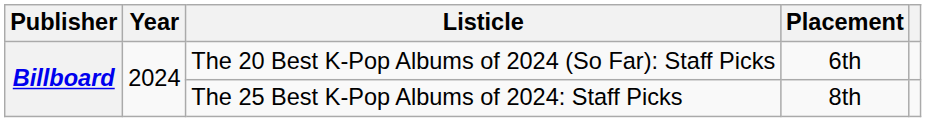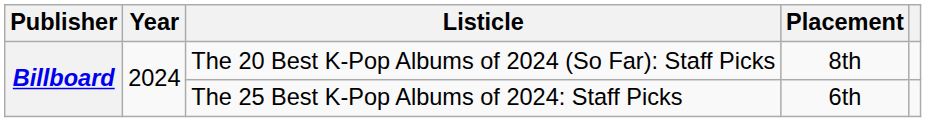The 20 Best K-Pop Albums of 2024 (So Far): Staff Picks | Placement: 6th -> 8th
The 25 Best K-Pop Albums of 2024: Staff Picks | Placement: 8th -> 6th
